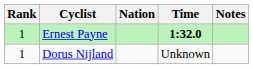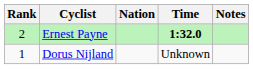Ernest Payne | Rank: 1 -> 2
